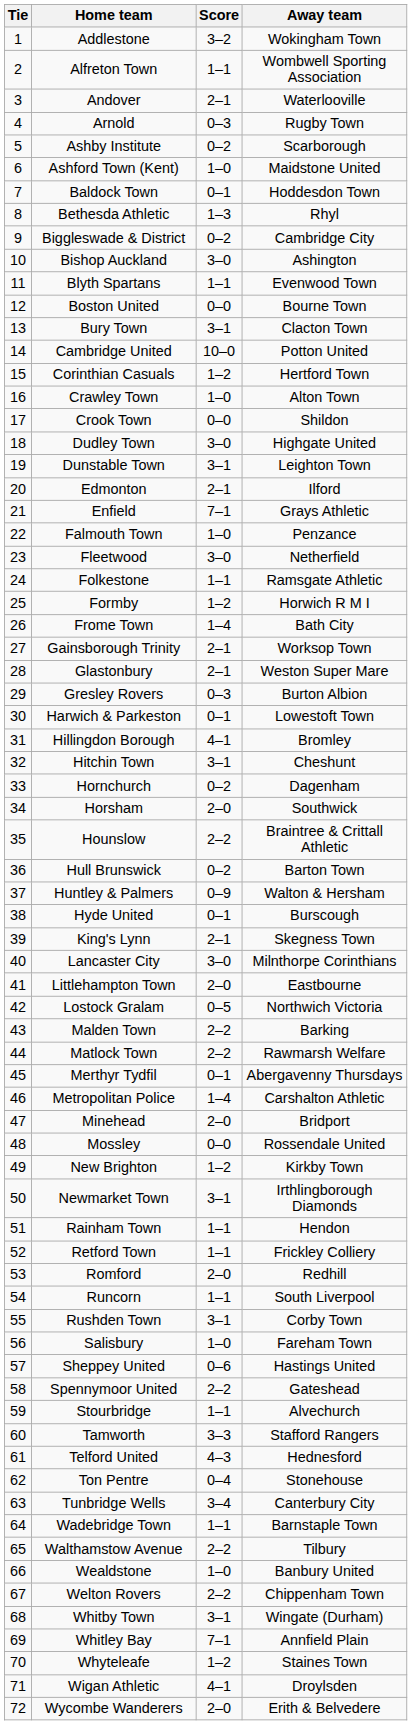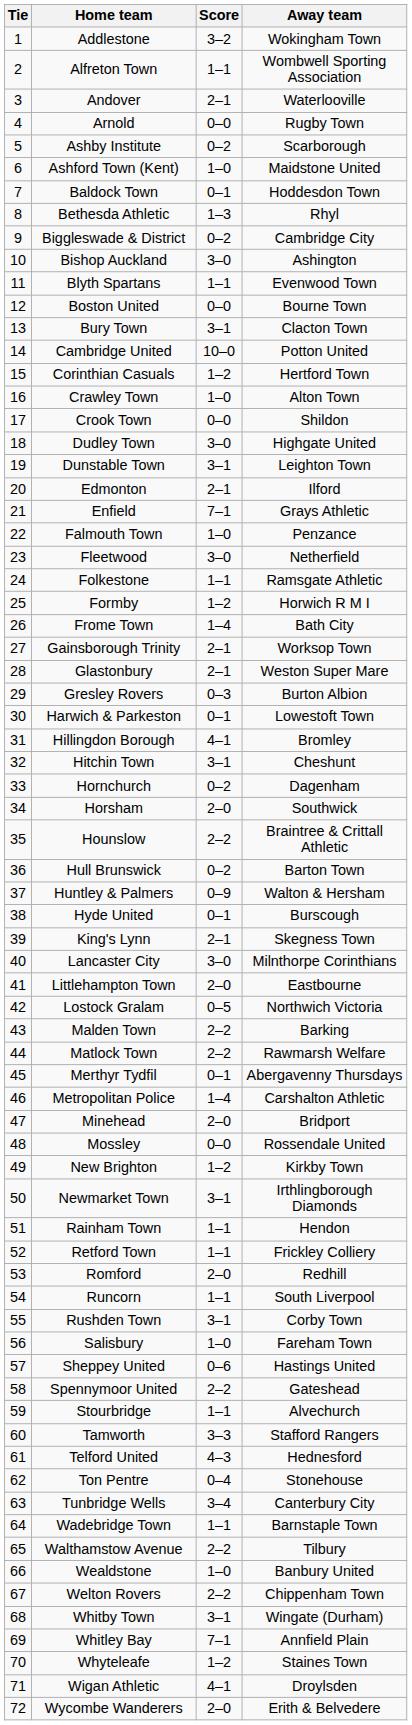Arnold | Score: 0–3 -> 0–0
